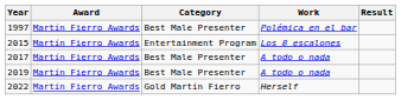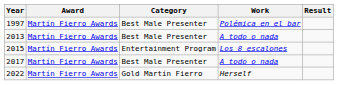+ row: 2013 | Martín Fierro Awards | Best Male Presenter | A todo o nada
- row: 2019 | Martín Fierro Awards | Best Male Presenter | A todo o nada
